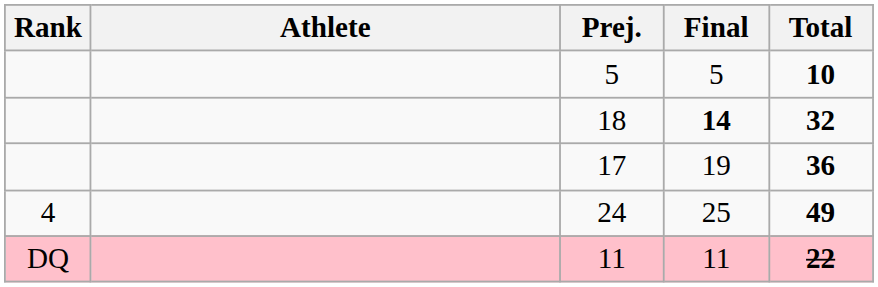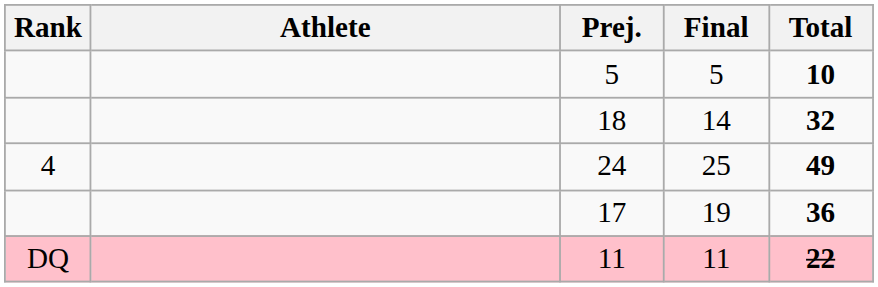18 | Final: bold -> normal
rows swapped: 17 <-> 24
